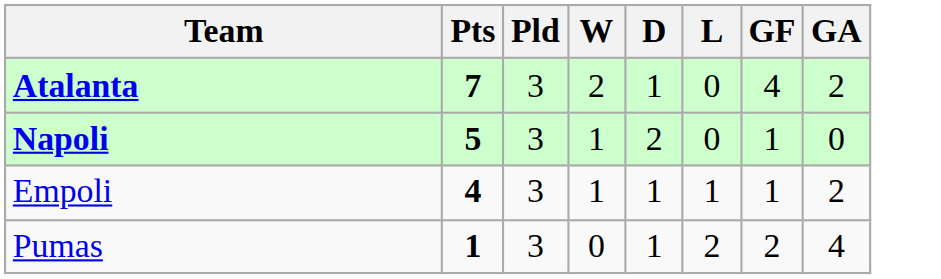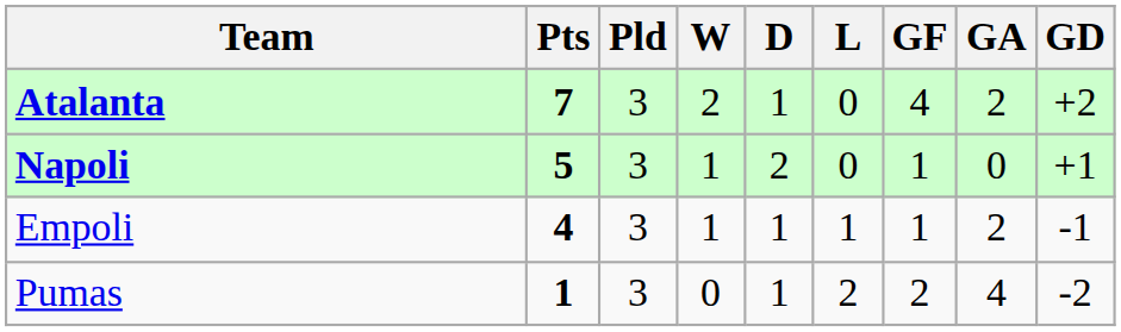+ column: GD | +2 | +1 | -1 | -2
